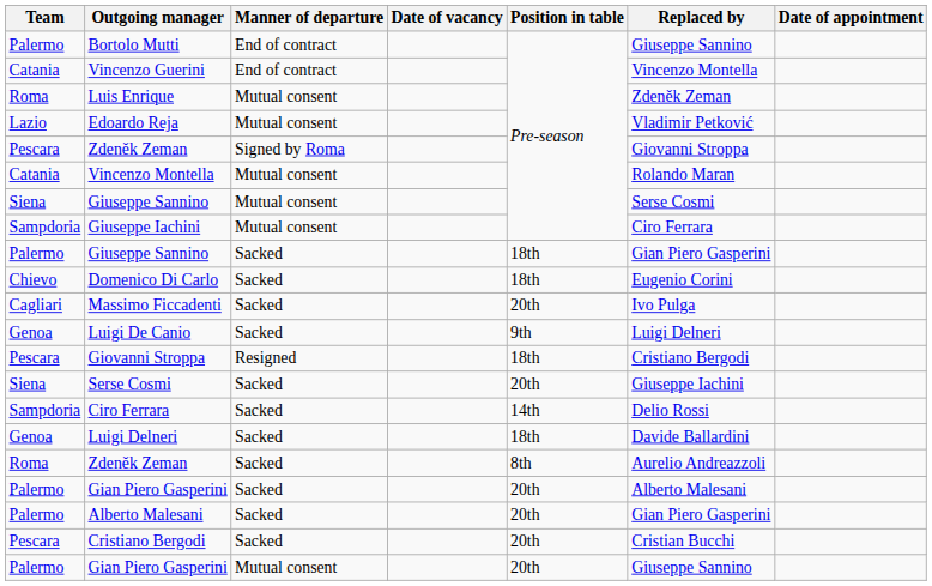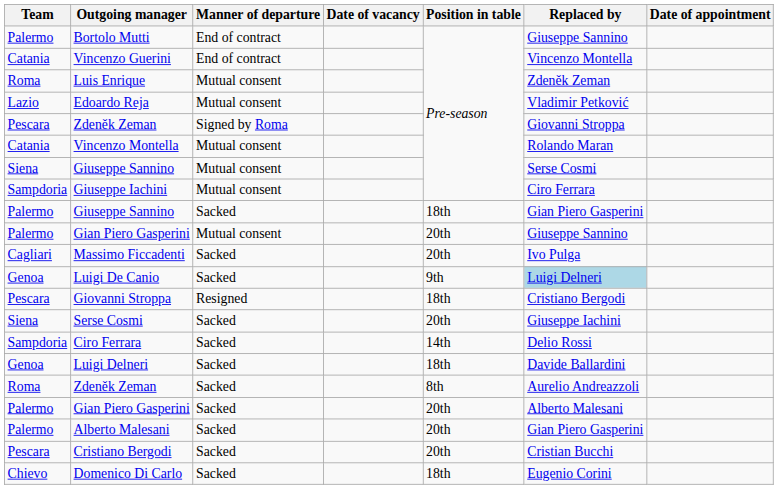rows swapped: Domenico Di Carlo <-> Gian Piero Gasperini / Mutual consent
Luigi De Canio | Replaced by: no background -> lightblue background
